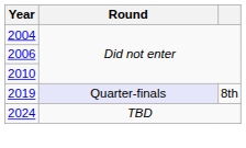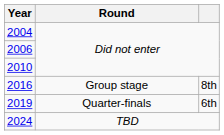+ row: 2016 | Group stage | 8th
2019 | Round: lavender background -> no background
2019 | column 3: 8th -> 6th
